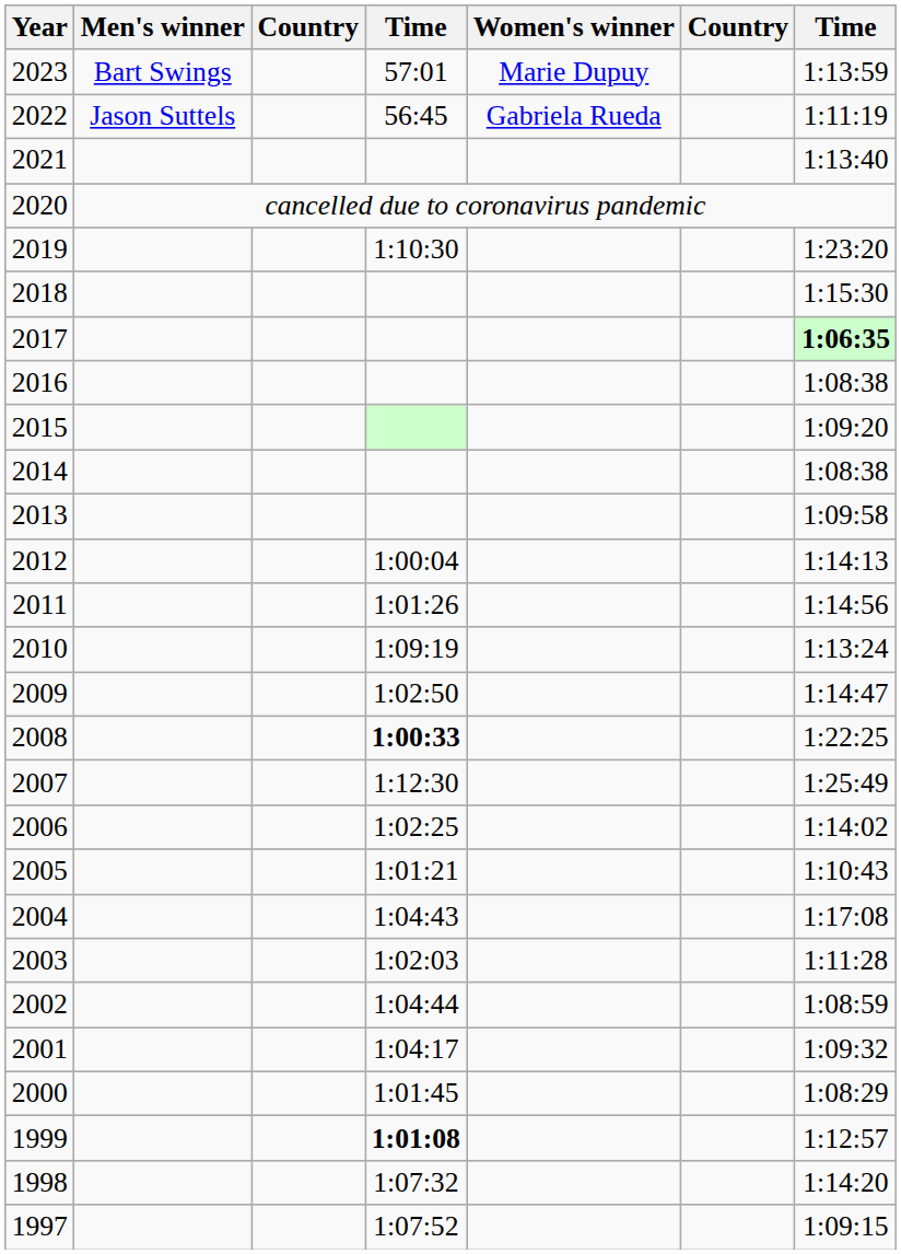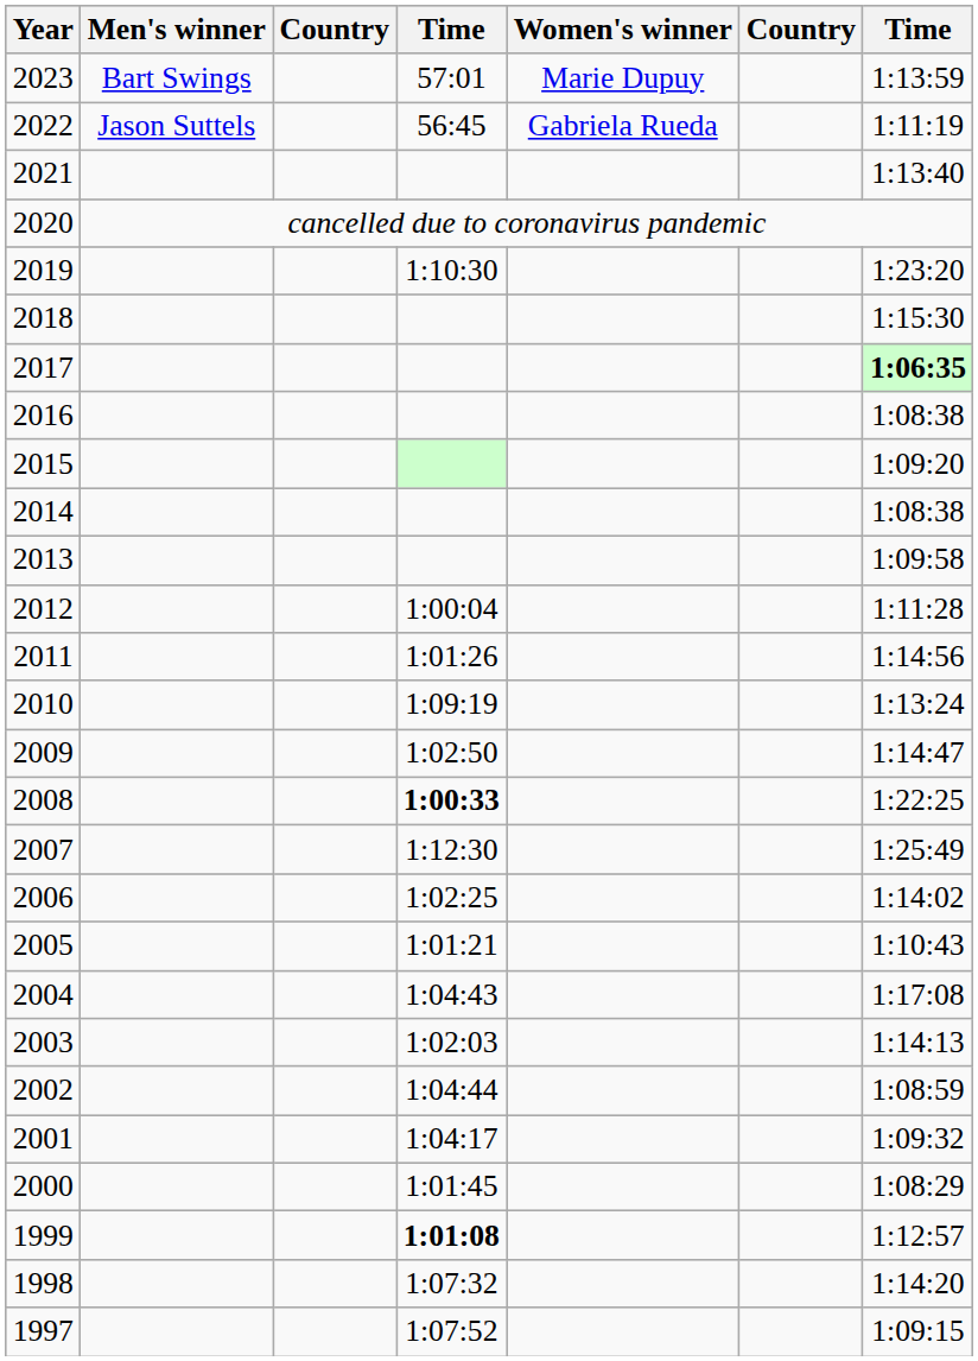2012 | column 7: 1:14:13 -> 1:11:28
2003 | column 7: 1:11:28 -> 1:14:13
